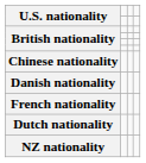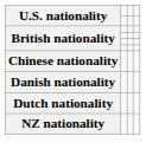- row: French nationality
